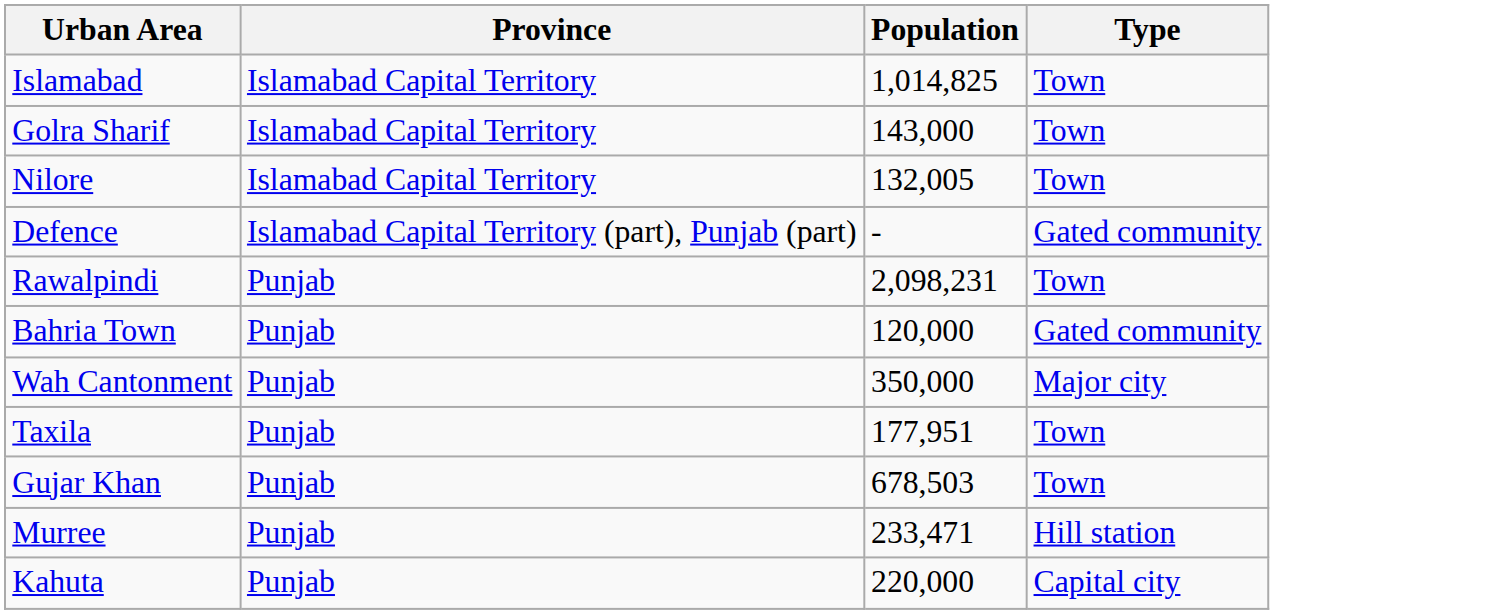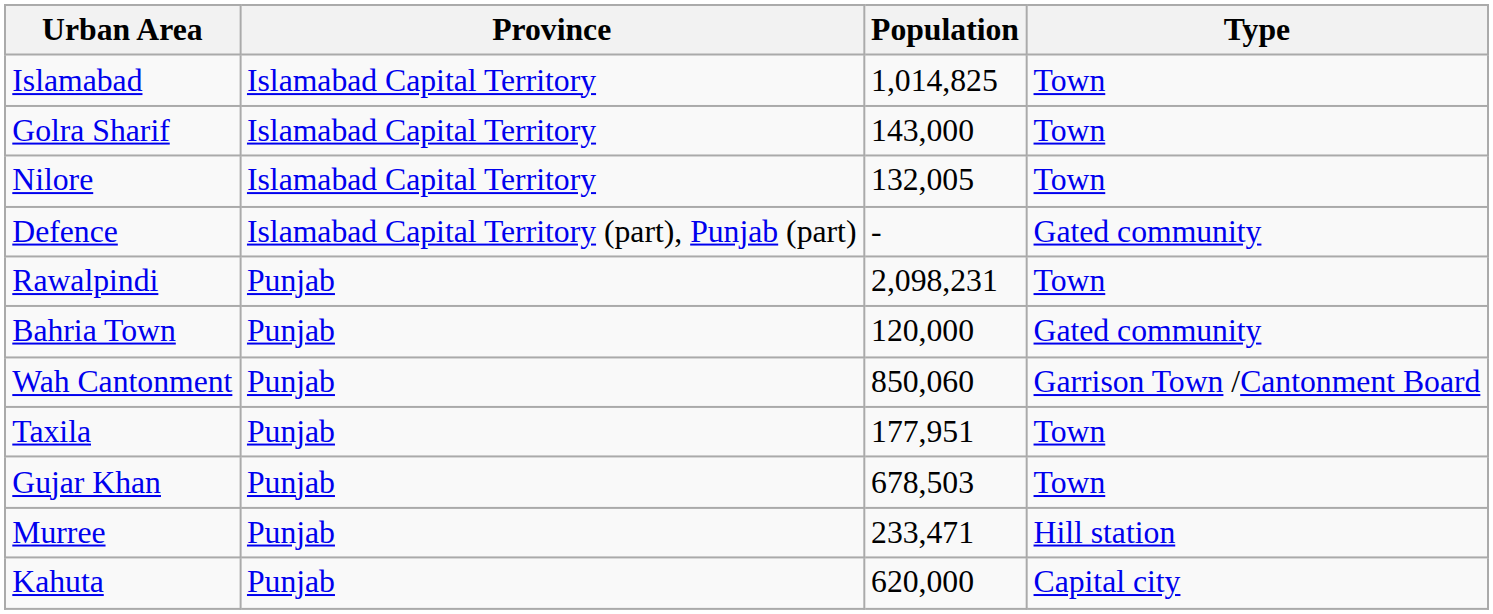Wah Cantonment | Population: 350,000 -> 850,060
Wah Cantonment | Type: Major city -> Garrison Town /Cantonment Board
Kahuta | Population: 220,000 -> 620,000
